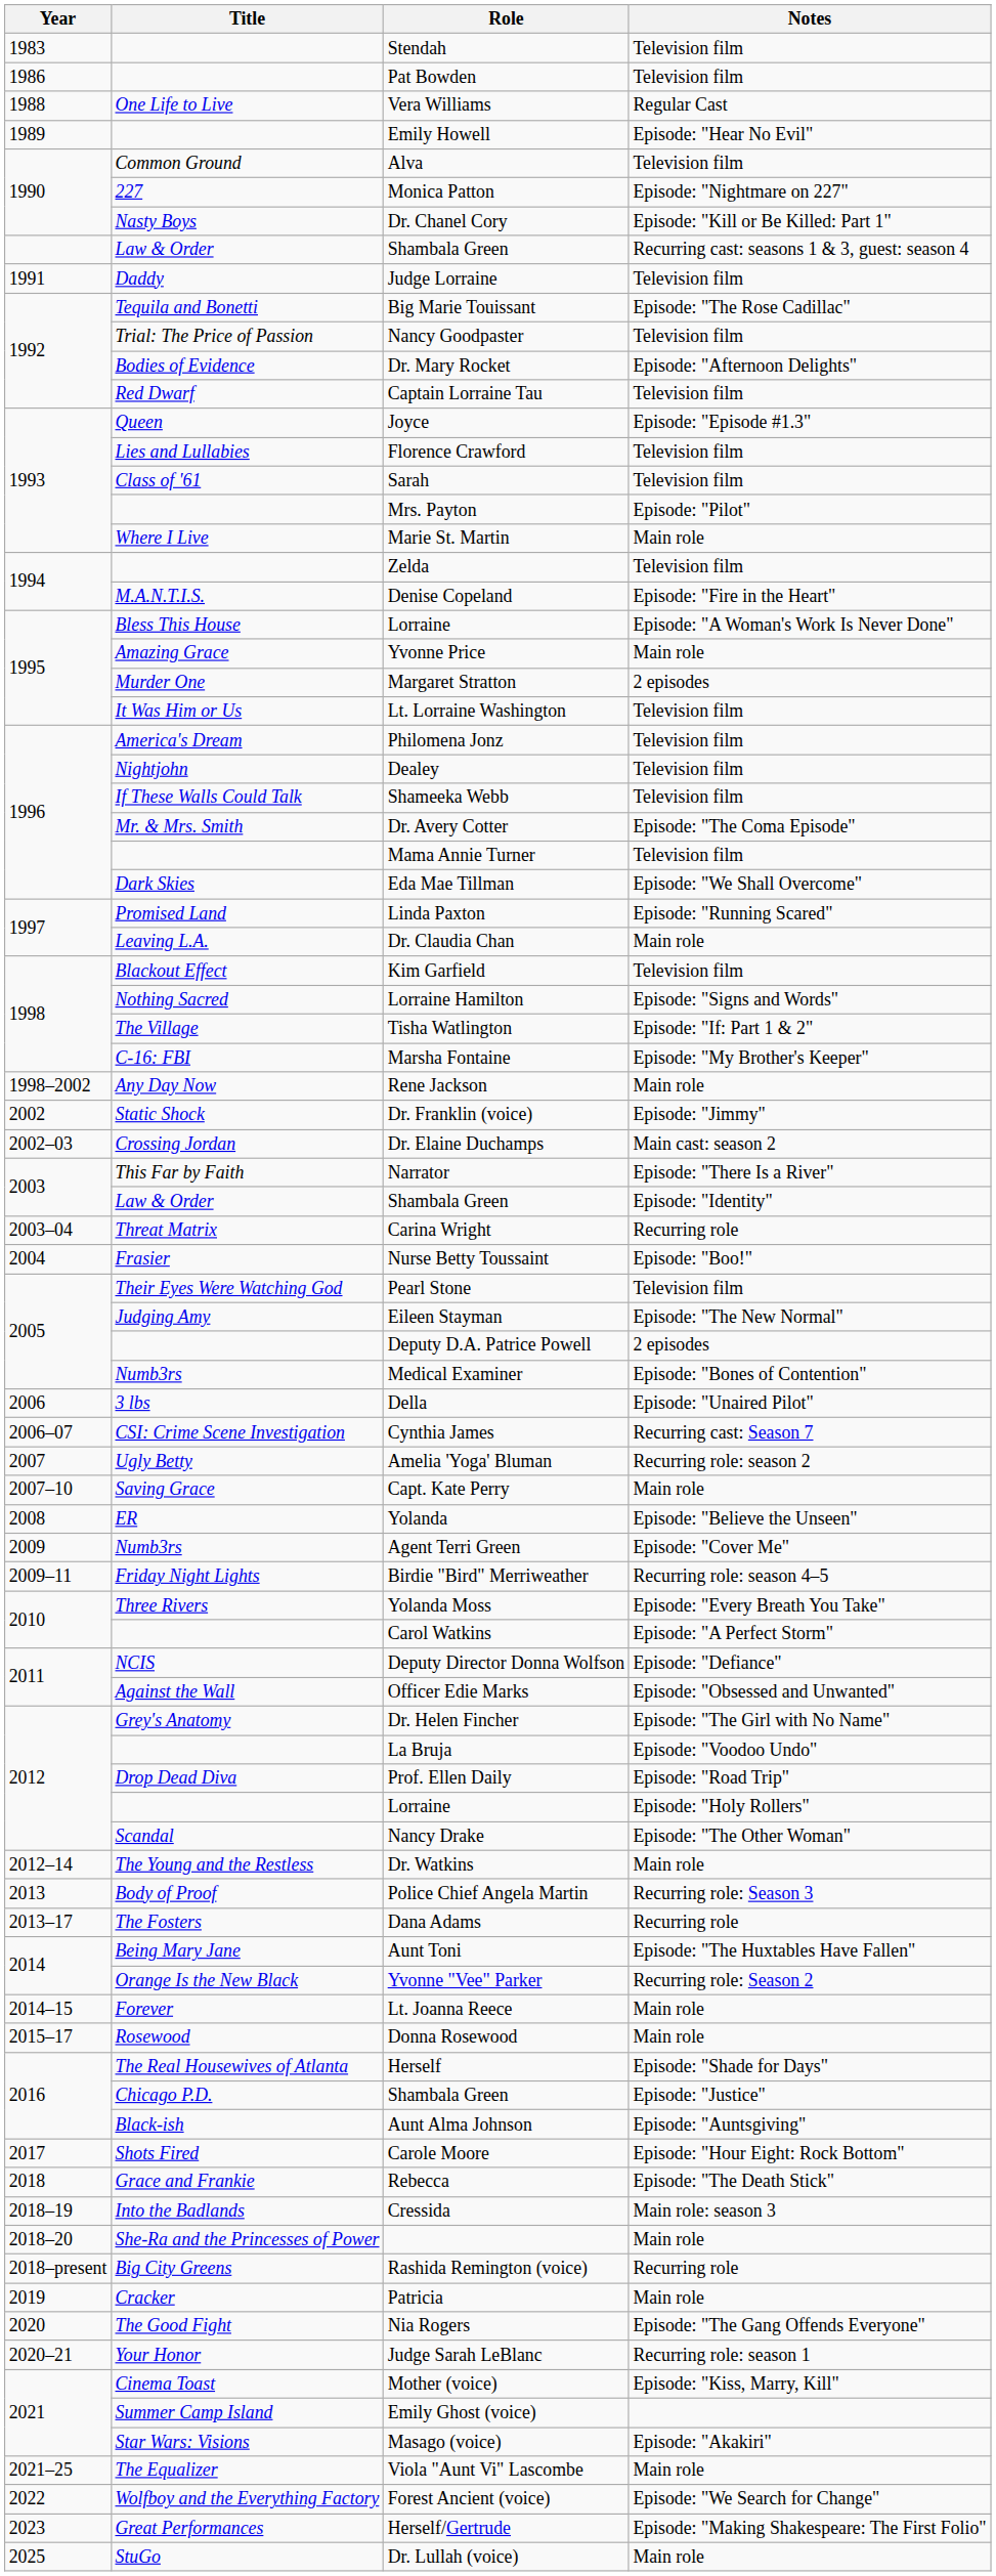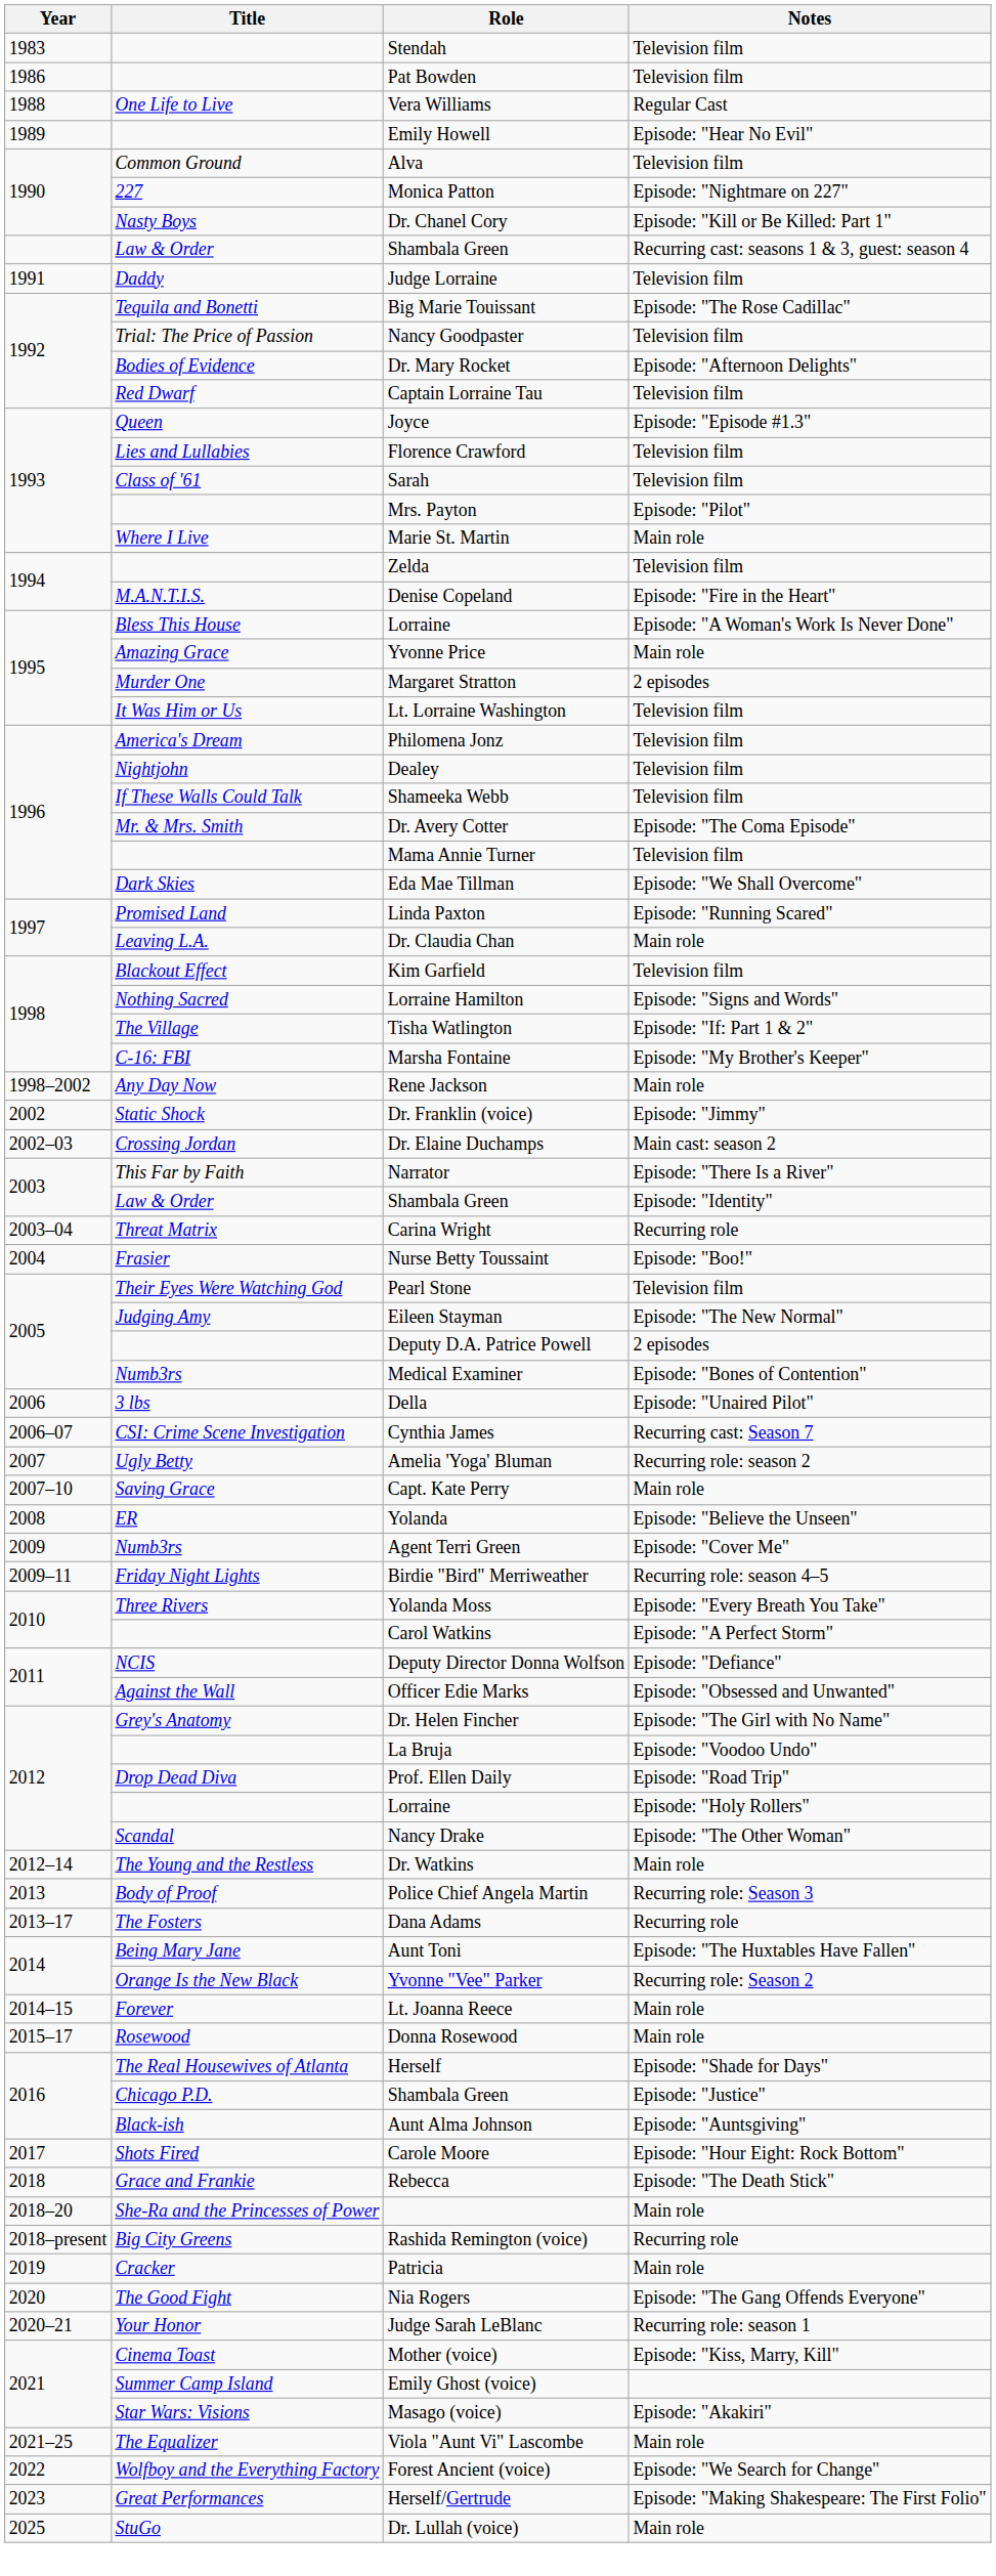- row: 2018–19 | Into the Badlands | Cressida | Main role: season 3
